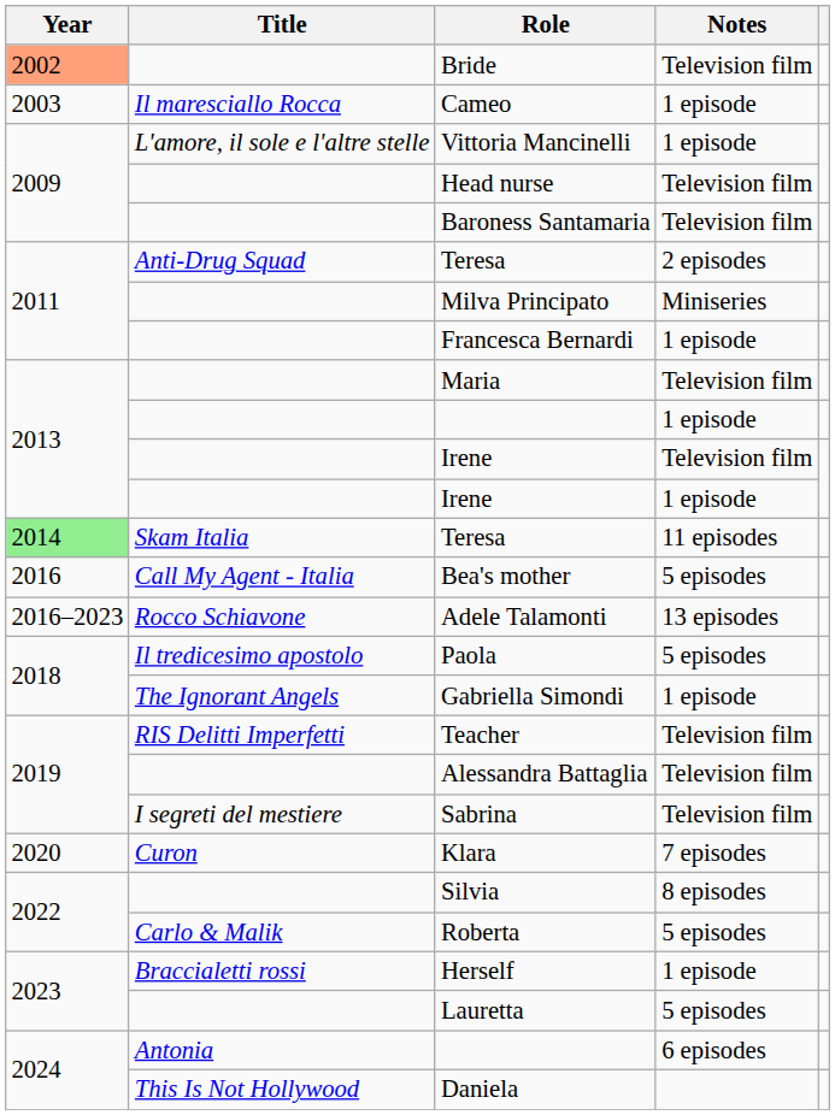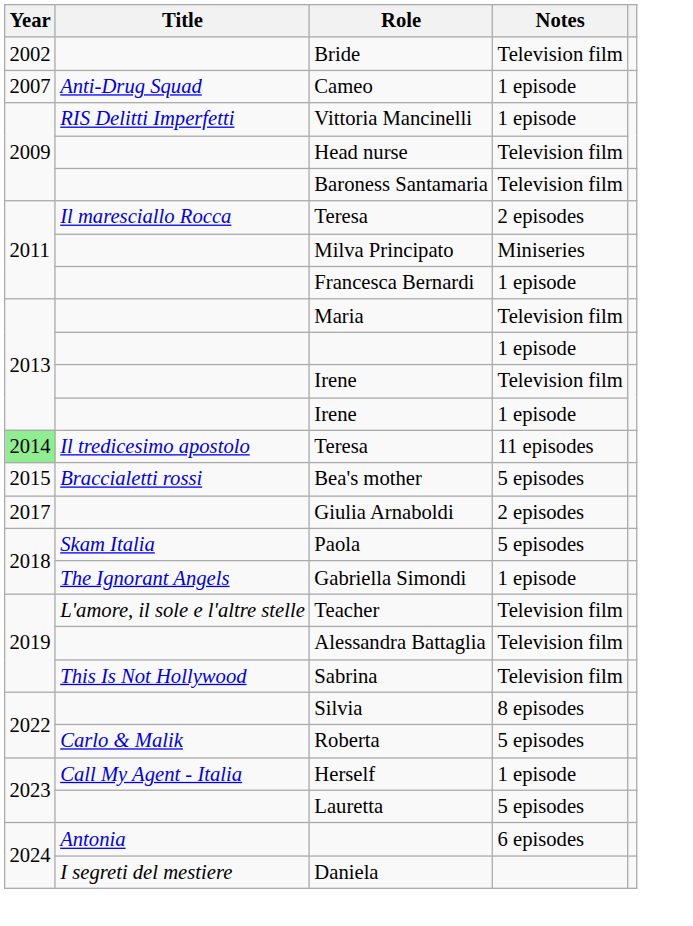Bride | Year: lightsalmon background -> no background
Cameo | Year: 2003 -> 2007
Cameo | Title: Il maresciallo Rocca -> Anti-Drug Squad
Vittoria Mancinelli | Title: L'amore, il sole e l'altre stelle -> RIS Delitti Imperfetti
Teresa / 2 episodes | Title: Anti-Drug Squad -> Il maresciallo Rocca
Teresa / 11 episodes | Title: Skam Italia -> Il tredicesimo apostolo
Bea's mother | Year: 2016 -> 2015
Bea's mother | Title: Call My Agent - Italia -> Braccialetti rossi
- row: 2016–2023 | Rocco Schiavone | Adele Talamonti | 13 episodes
+ row: 2017 | Giulia Arnaboldi | 2 episodes
Paola | Title: Il tredicesimo apostolo -> Skam Italia
Teacher | Title: RIS Delitti Imperfetti -> L'amore, il sole e l'altre stelle
Sabrina | Title: I segreti del mestiere -> This Is Not Hollywood
- row: 2020 | Curon | Klara | 7 episodes
Herself | Title: Braccialetti rossi -> Call My Agent - Italia
Daniela | Title: This Is Not Hollywood -> I segreti del mestiere
